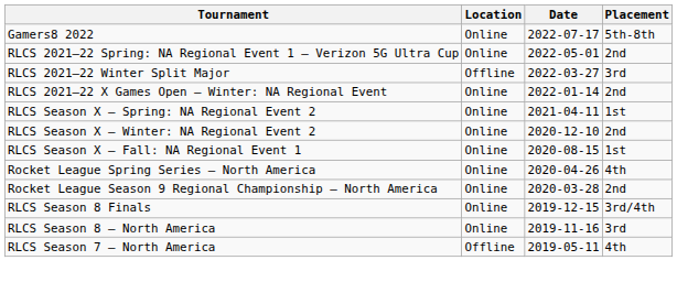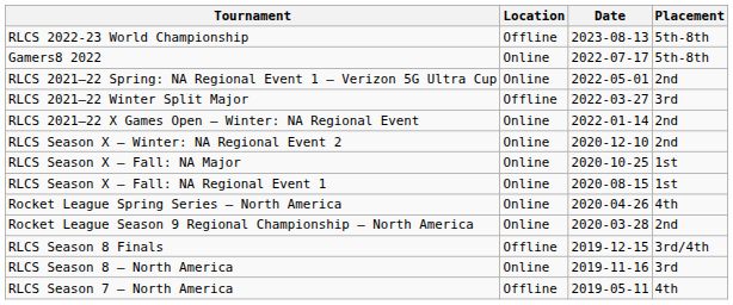+ row: RLCS 2022-23 World Championship | Offline | 2023-08-13 | 5th-8th
- row: RLCS Season X – Spring: NA Regional Event 2 | Online | 2021-04-11 | 1st
+ row: RLCS Season X – Fall: NA Major | Online | 2020-10-25 | 1st
RLCS Season 8 Finals | Location: Online -> Offline
